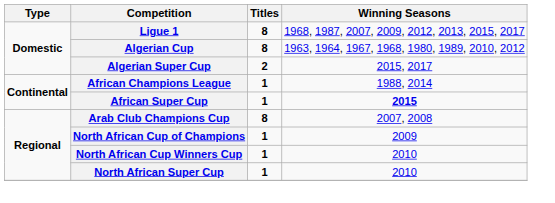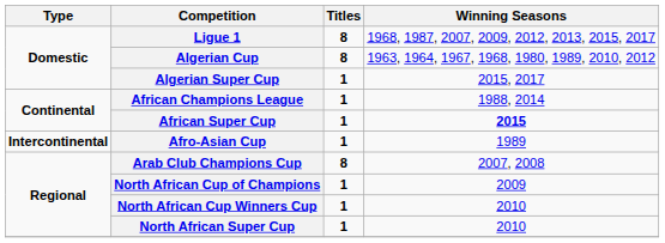Algerian Super Cup | Titles: 2 -> 1
+ row: Intercontinental | Afro-Asian Cup | 1 | 1989
